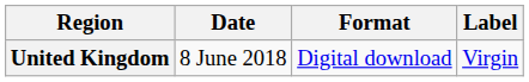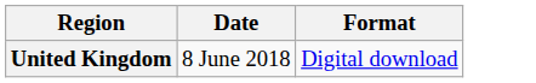- column: Label | Virgin
